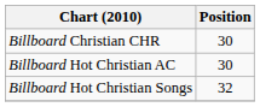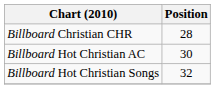Billboard Christian CHR | Position: 30 -> 28
